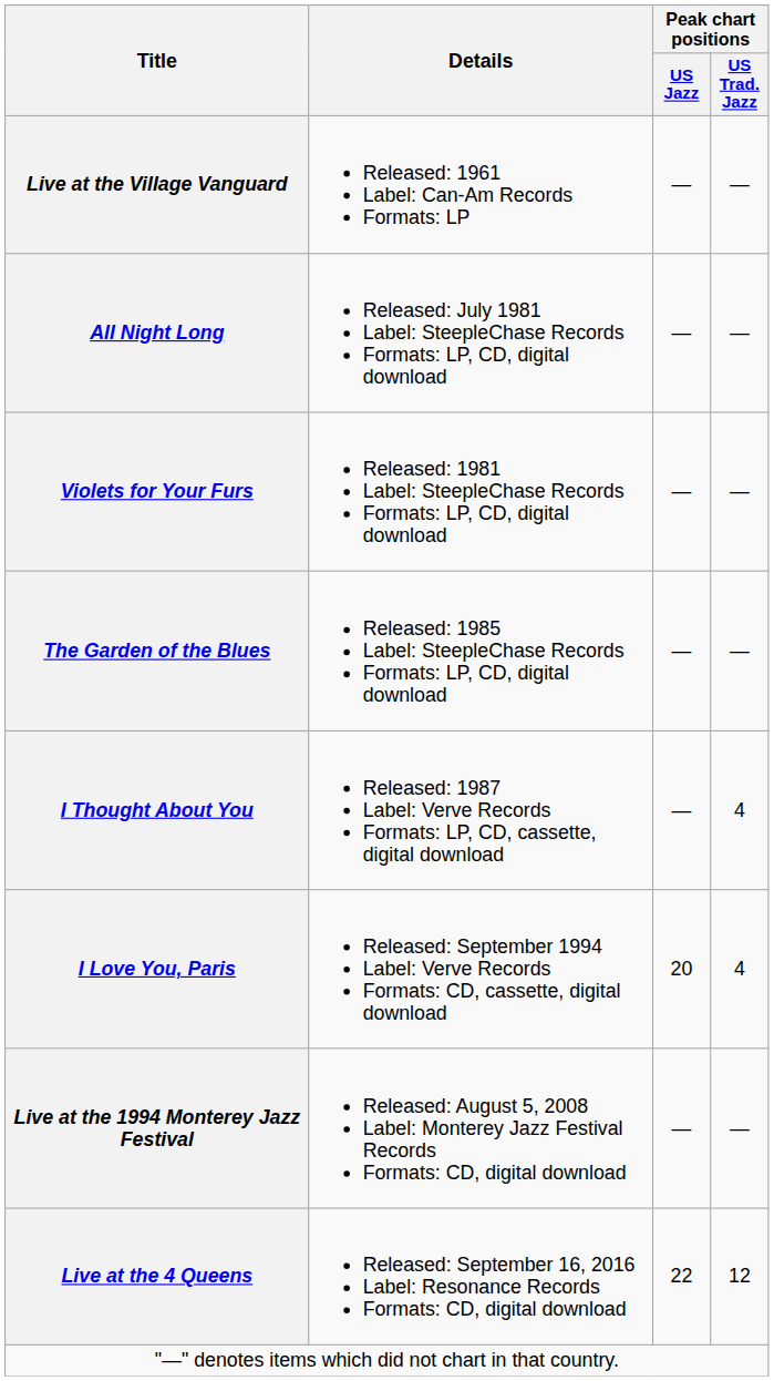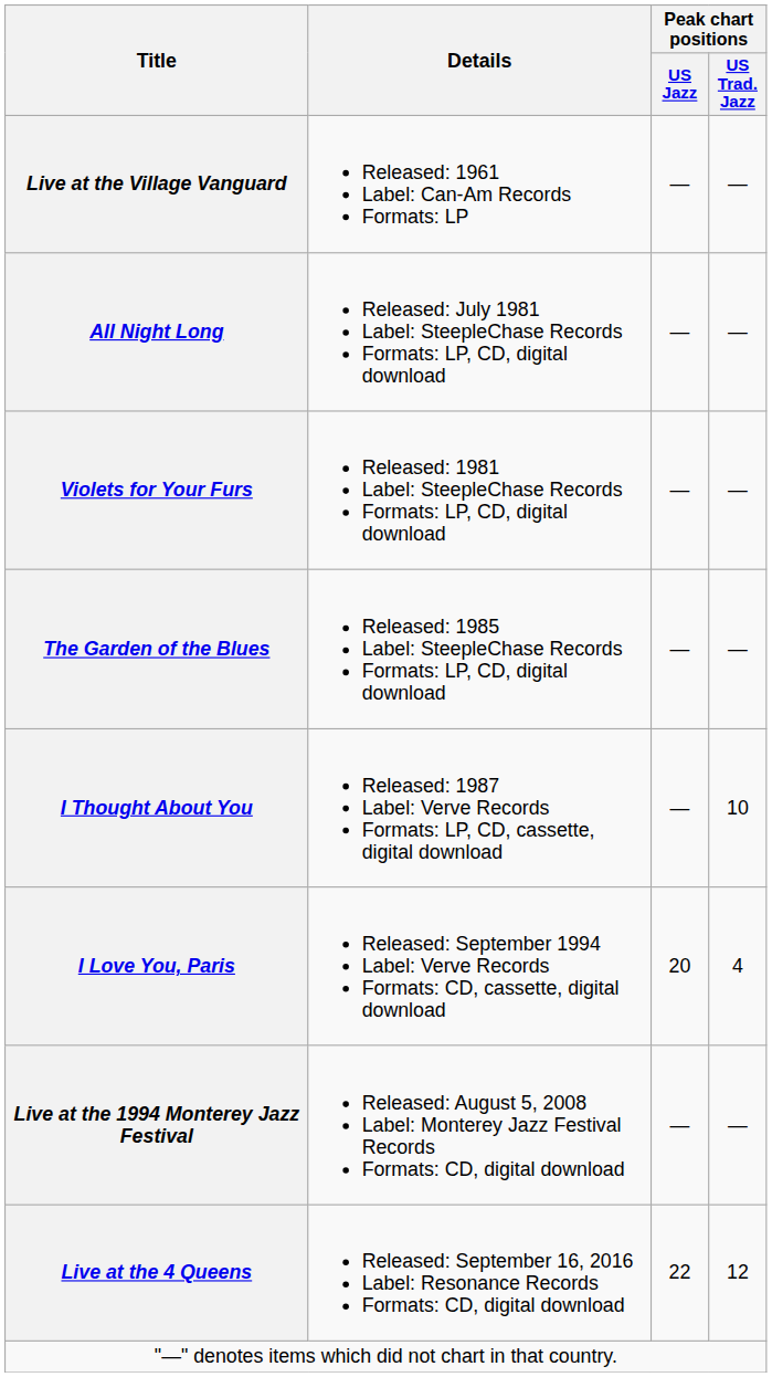I Thought About You | Peak chart positions / US Trad. Jazz: 4 -> 10
